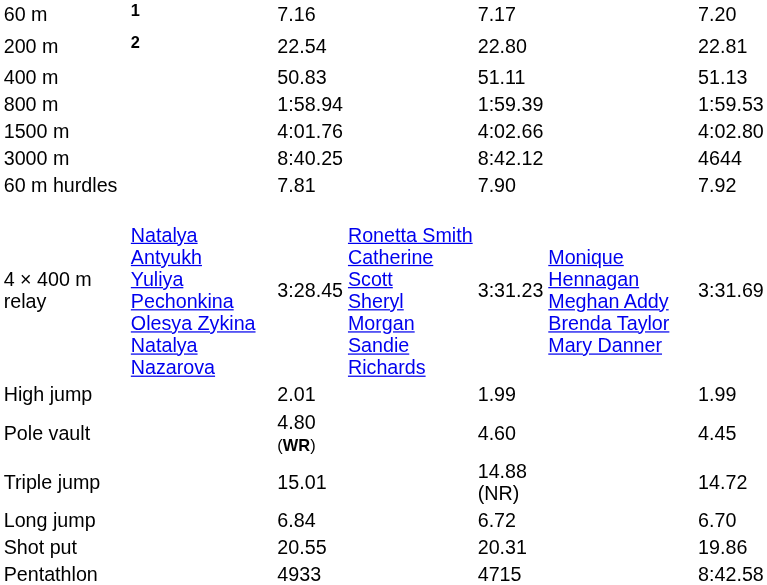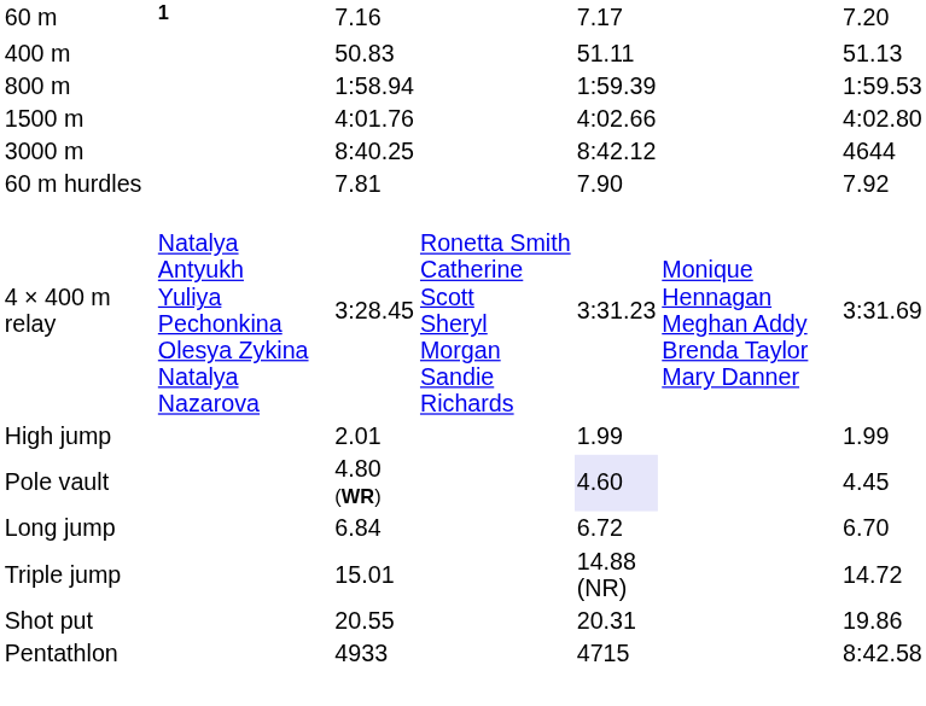- row: 200 m | 2 | 22.54 | 22.80 | 22.81
Pole vault | column 5: no background -> lavender background
rows swapped: Long jump <-> Triple jump
